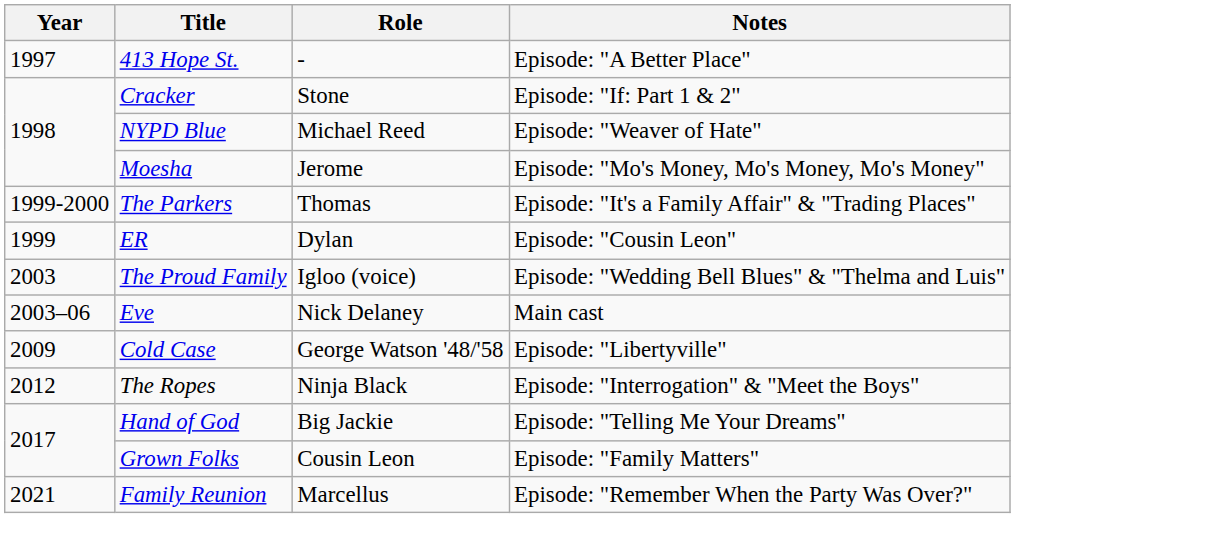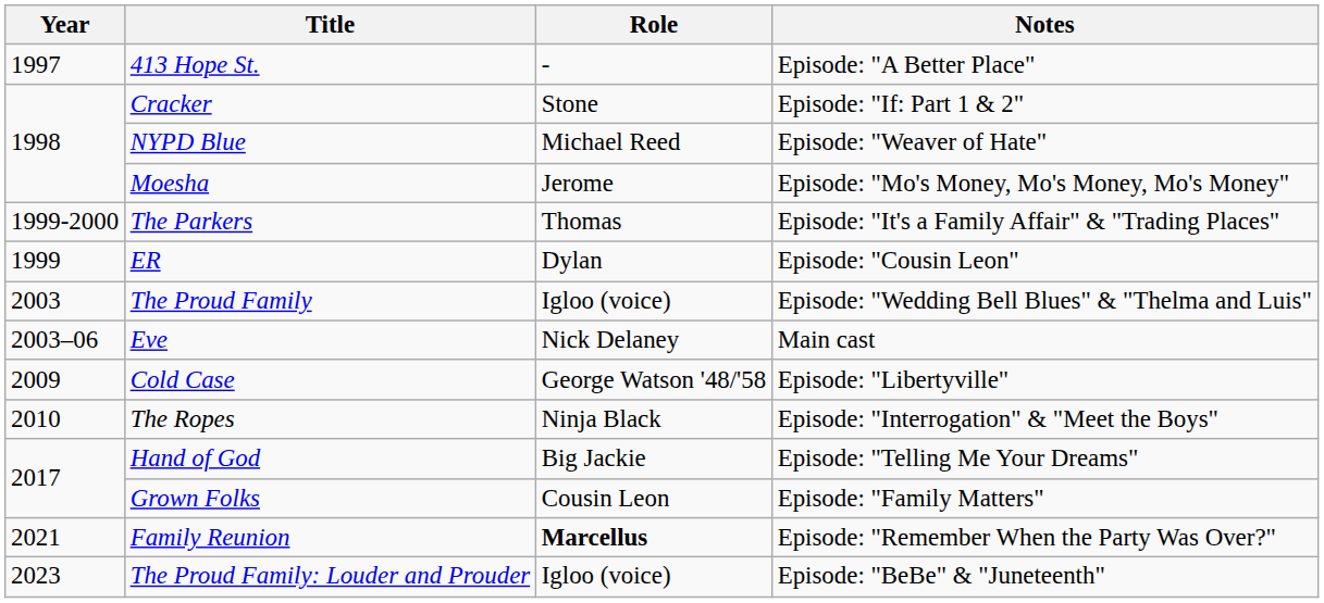The Ropes | Year: 2012 -> 2010
Family Reunion | Role: normal -> bold
+ row: 2023 | The Proud Family: Louder and Prouder | Igloo (voice) | Episode: "BeBe" & "Juneteenth"
